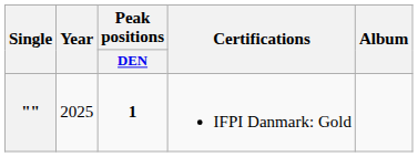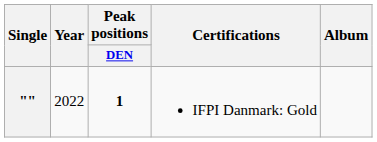"" | Year: 2025 -> 2022
